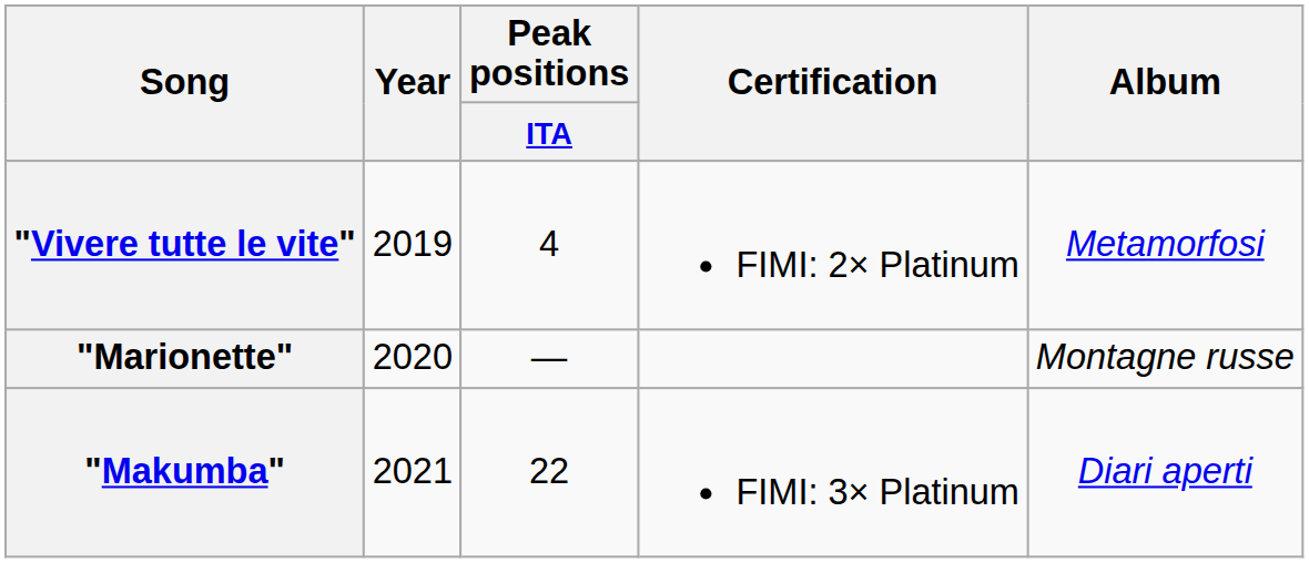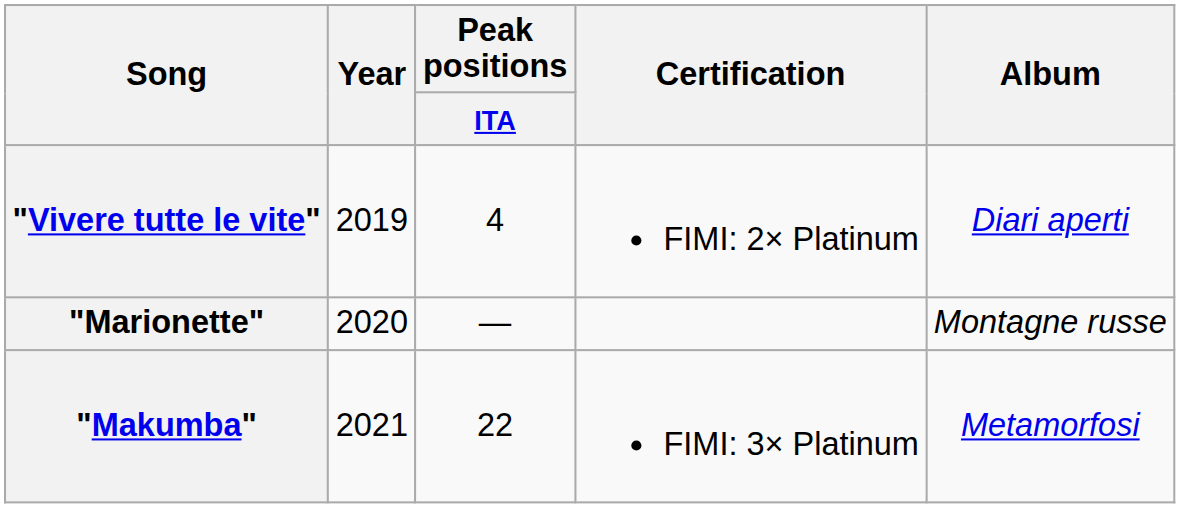"Vivere tutte le vite" | Album: Metamorfosi -> Diari aperti
"Makumba" | Album: Diari aperti -> Metamorfosi
